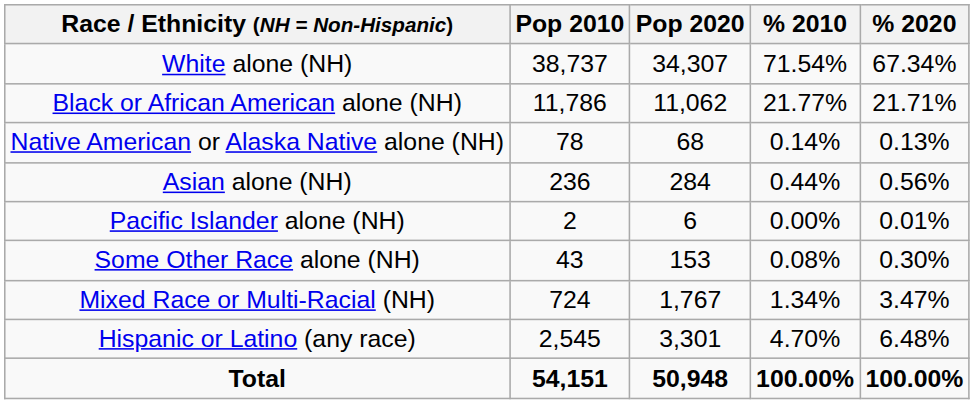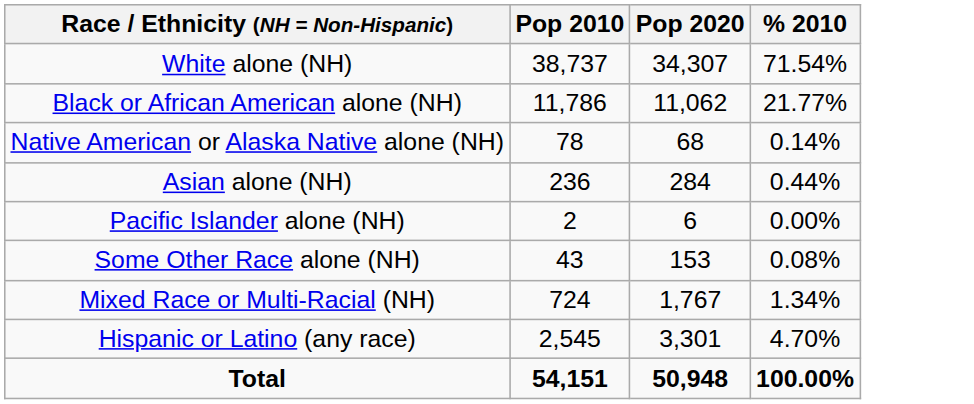- column: % 2020 | 67.34% | 21.71% | 0.13% | 0.56% | 0.01% | 0.30% | 3.47% | 6.48% | 100.00%
